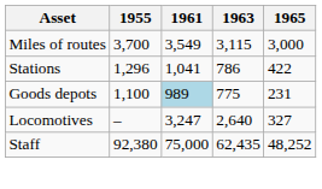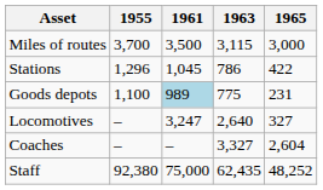Miles of routes | 1961: 3,549 -> 3,500
Stations | 1961: 1,041 -> 1,045
+ row: Coaches | – | – | 3,327 | 2,604
